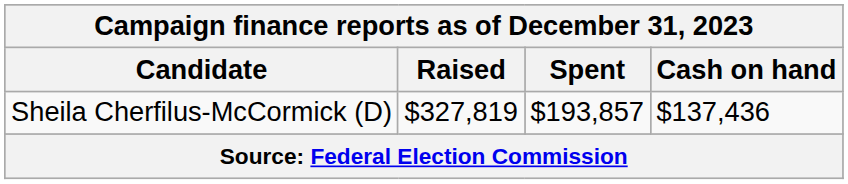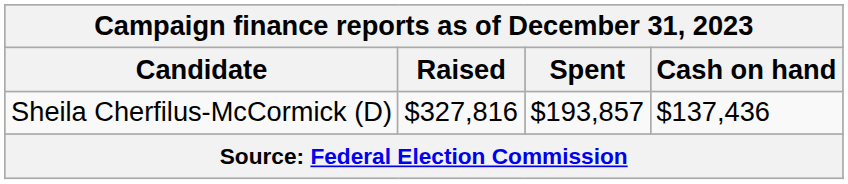Sheila Cherfilus-McCormick (D) | Raised: $327,819 -> $327,816
